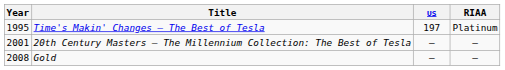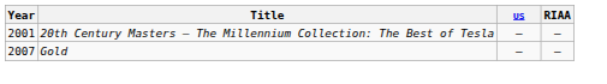- row: 1995 | Time's Makin' Changes – The Best of Tesla | 197 | Platinum
Gold | Year: 2008 -> 2007
